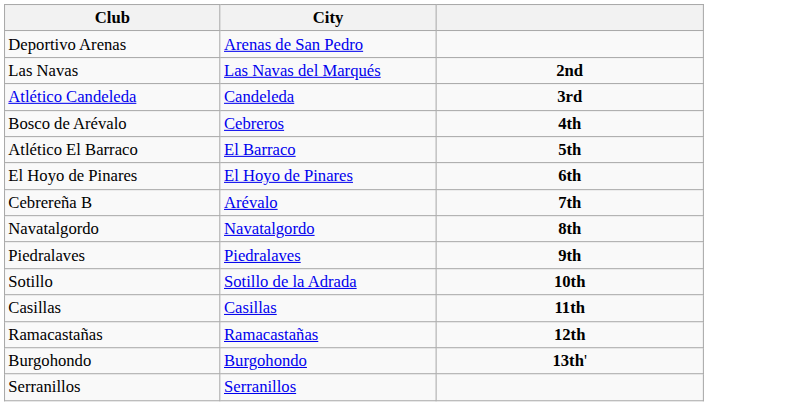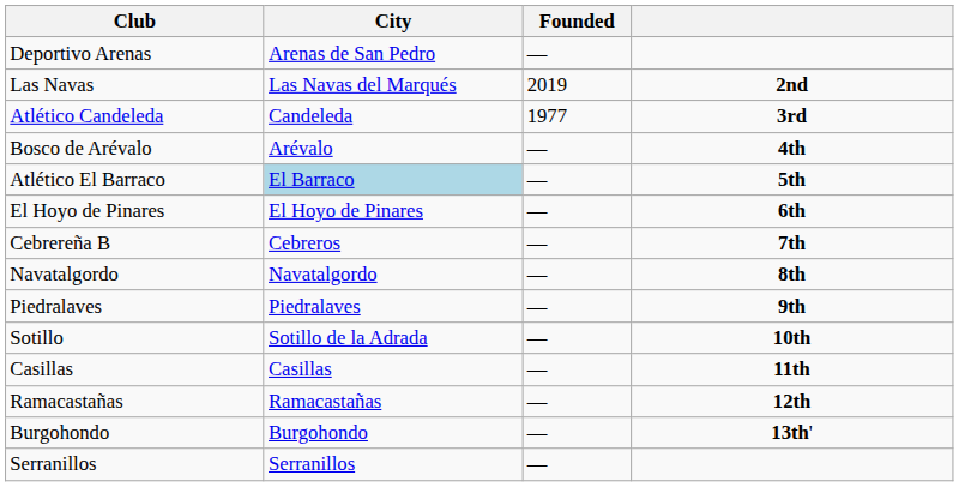+ column: Founded | — | 2019 | 1977 | — | — | — | — | — | — | — | — | — | — | —
Bosco de Arévalo | City: Cebreros -> Arévalo
Atlético El Barraco | City: no background -> lightblue background
Cebrereña B | City: Arévalo -> Cebreros
